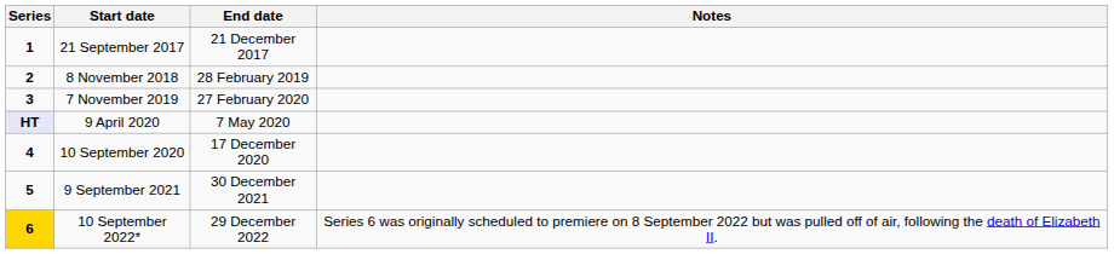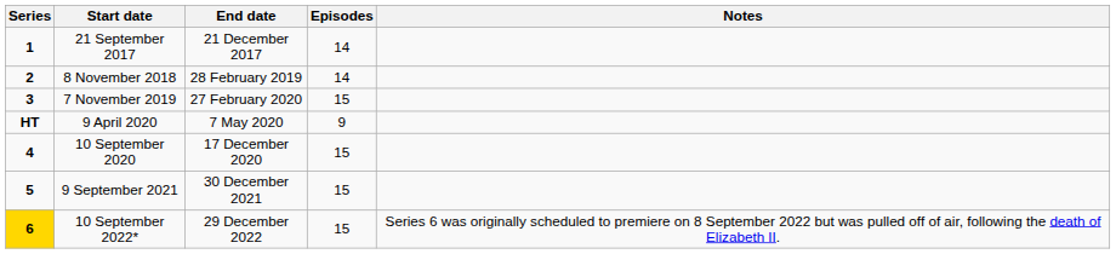+ column: Episodes | 14 | 14 | 15 | 9 | 15 | 15 | 15
9 April 2020 | Series: lavender background -> no background
